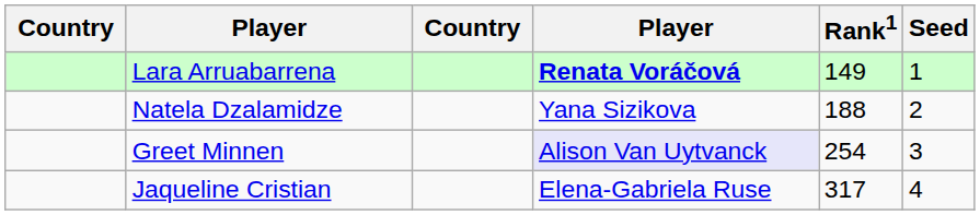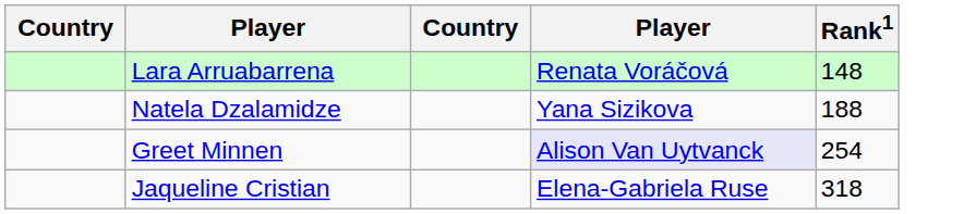- column: Seed | 1 | 2 | 3 | 4
Lara Arruabarrena | column 4: bold -> normal
Lara Arruabarrena | Rank1: 149 -> 148
Jaqueline Cristian | Rank1: 317 -> 318
